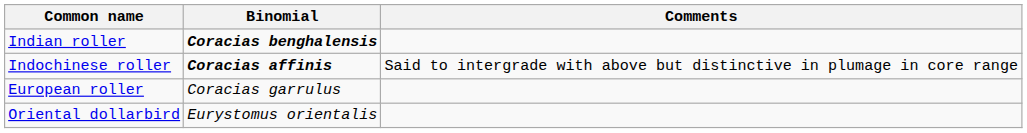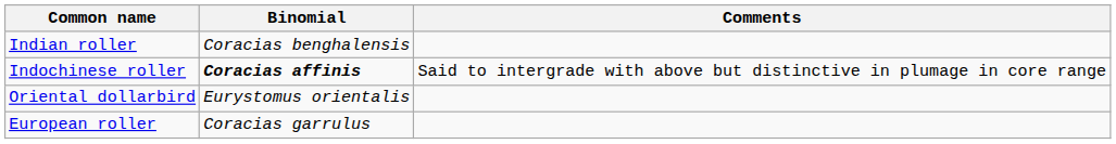Indian roller | Binomial: bold -> normal
rows swapped: European roller <-> Oriental dollarbird
